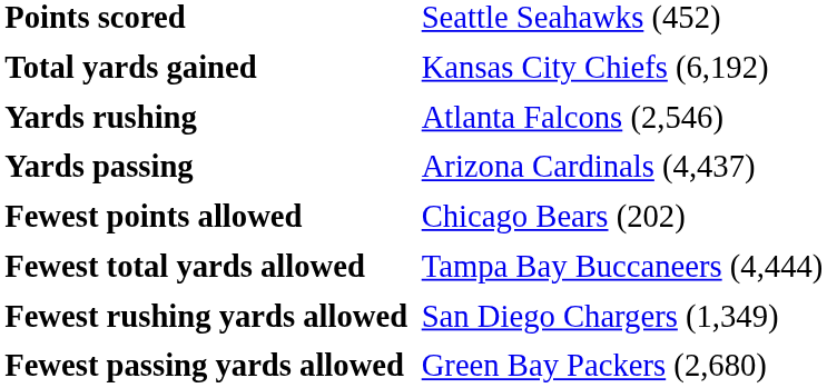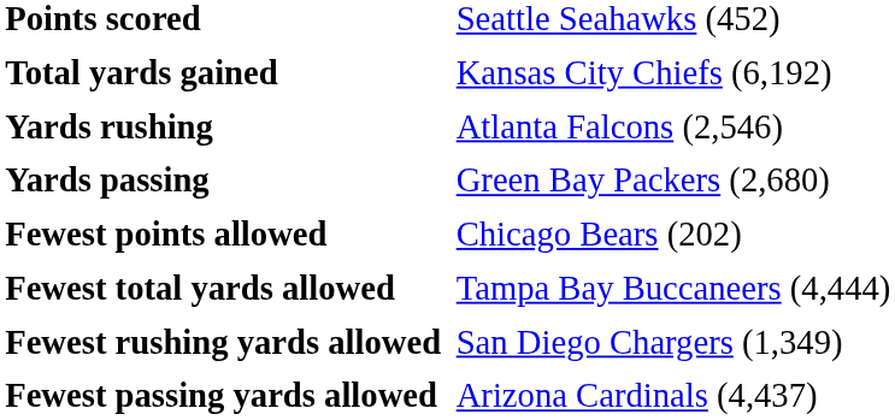Yards passing | column 2: Arizona Cardinals (4,437) -> Green Bay Packers (2,680)
Fewest passing yards allowed | column 2: Green Bay Packers (2,680) -> Arizona Cardinals (4,437)
